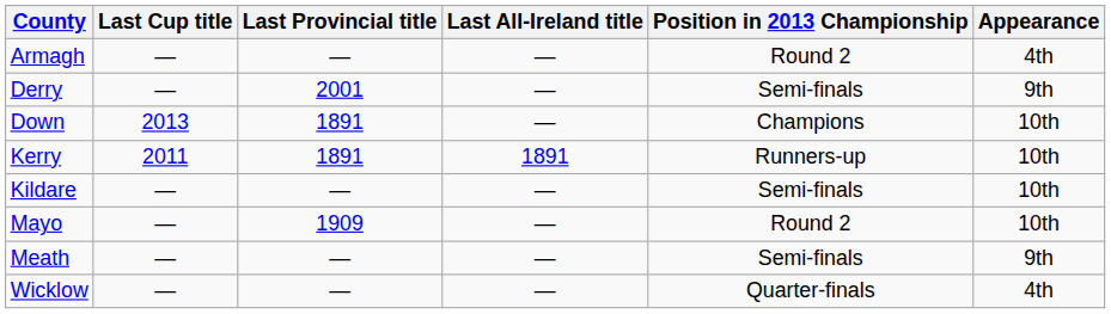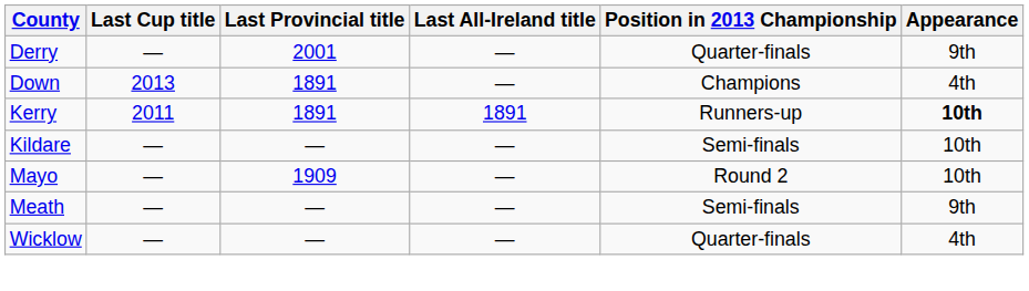- row: Armagh | — | — | — | Round 2 | 4th
Derry | Position in 2013 Championship: Semi-finals -> Quarter-finals
Down | Appearance: 10th -> 4th
Kerry | Appearance: normal -> bold
